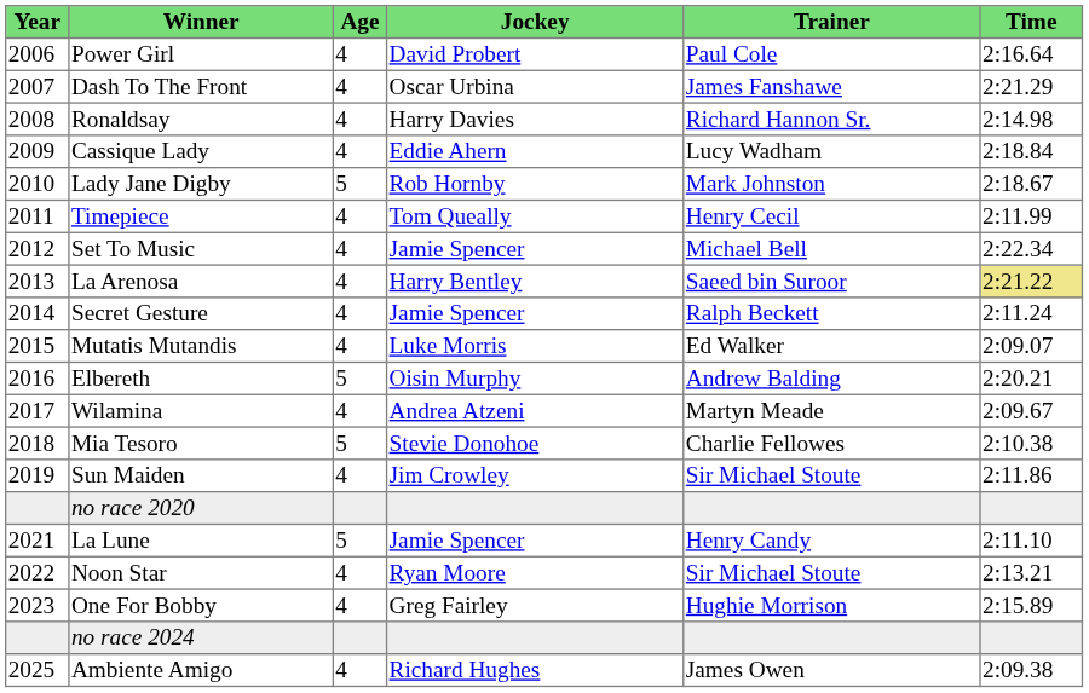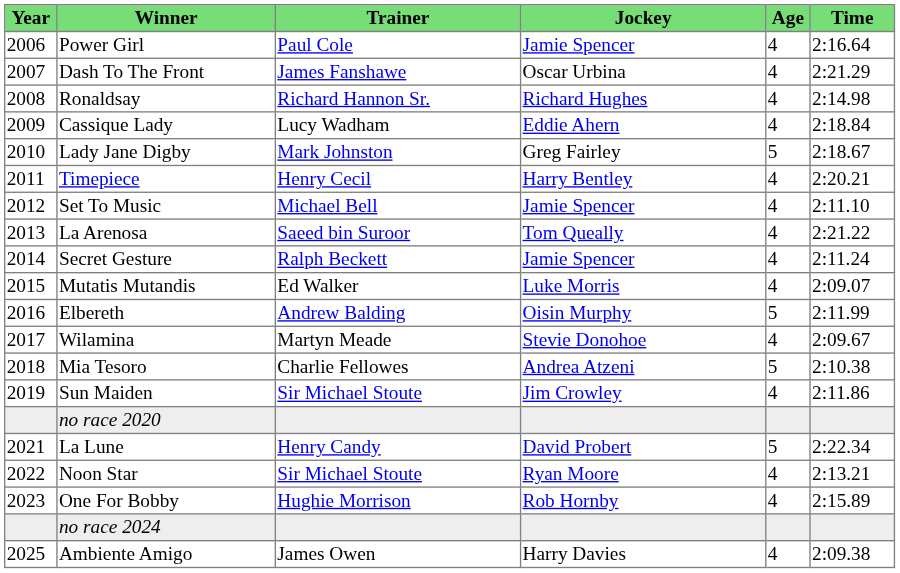columns swapped: Age <-> Trainer
Power Girl | Jockey: David Probert -> Jamie Spencer
Ronaldsay | Jockey: Harry Davies -> Richard Hughes
Lady Jane Digby | Jockey: Rob Hornby -> Greg Fairley
Timepiece | Jockey: Tom Queally -> Harry Bentley
Timepiece | Time: 2:11.99 -> 2:20.21
Set To Music | Time: 2:22.34 -> 2:11.10
La Arenosa | Jockey: Harry Bentley -> Tom Queally
La Arenosa | Time: khaki background -> no background
Elbereth | Time: 2:20.21 -> 2:11.99
Wilamina | Jockey: Andrea Atzeni -> Stevie Donohoe
Mia Tesoro | Jockey: Stevie Donohoe -> Andrea Atzeni
La Lune | Jockey: Jamie Spencer -> David Probert
La Lune | Time: 2:11.10 -> 2:22.34
One For Bobby | Jockey: Greg Fairley -> Rob Hornby
Ambiente Amigo | Jockey: Richard Hughes -> Harry Davies
